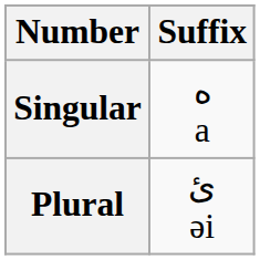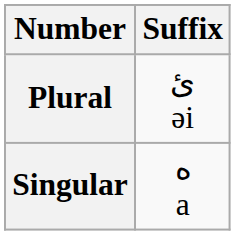rows swapped: Singular <-> Plural
